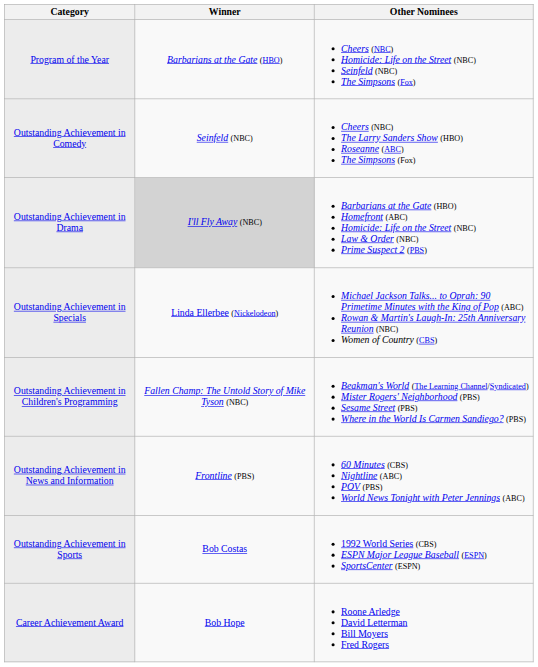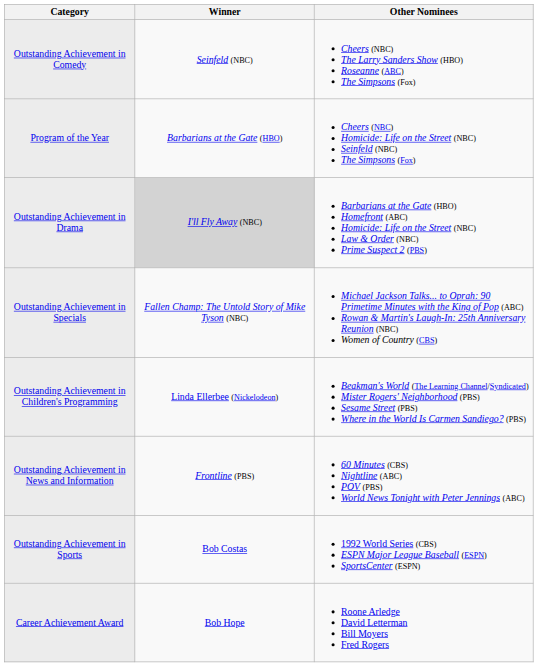rows swapped: Program of the Year <-> Outstanding Achievement in Comedy
Outstanding Achievement in Specials | Winner: Linda Ellerbee (Nickelodeon) -> Fallen Champ: The Untold Story of Mike Tyson (NBC)
Outstanding Achievement in Children's Programming | Winner: Fallen Champ: The Untold Story of Mike Tyson (NBC) -> Linda Ellerbee (Nickelodeon)
